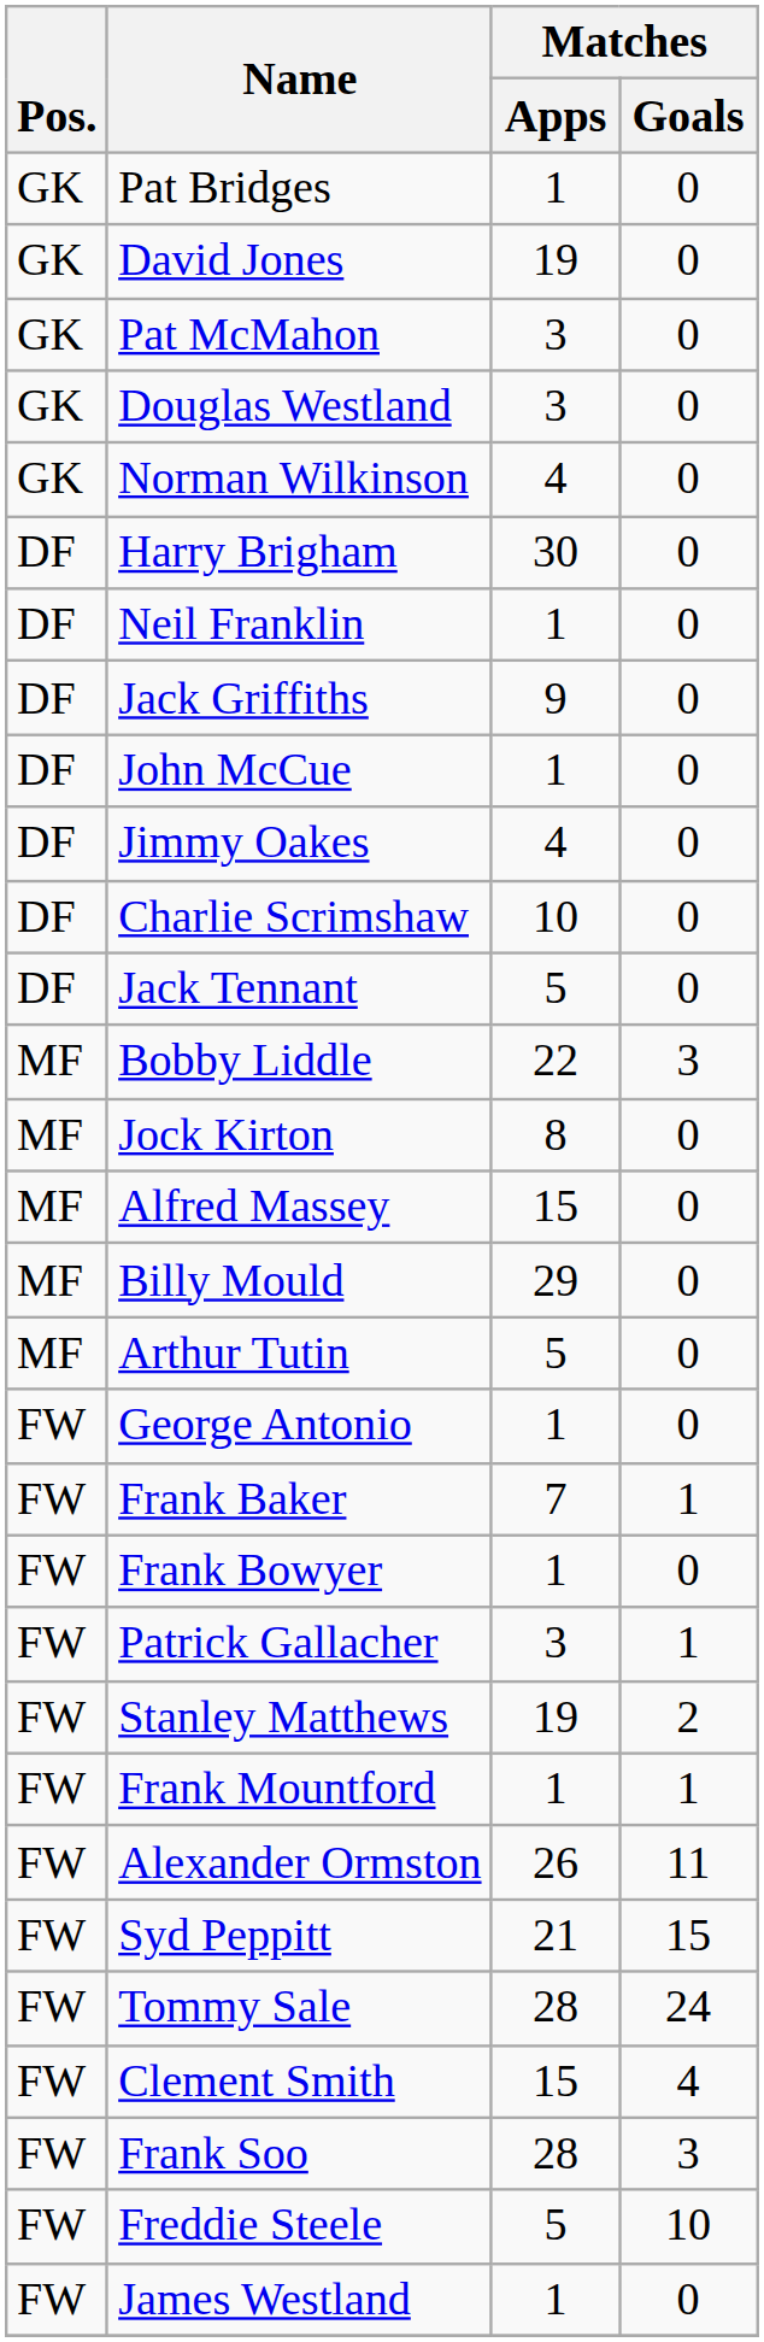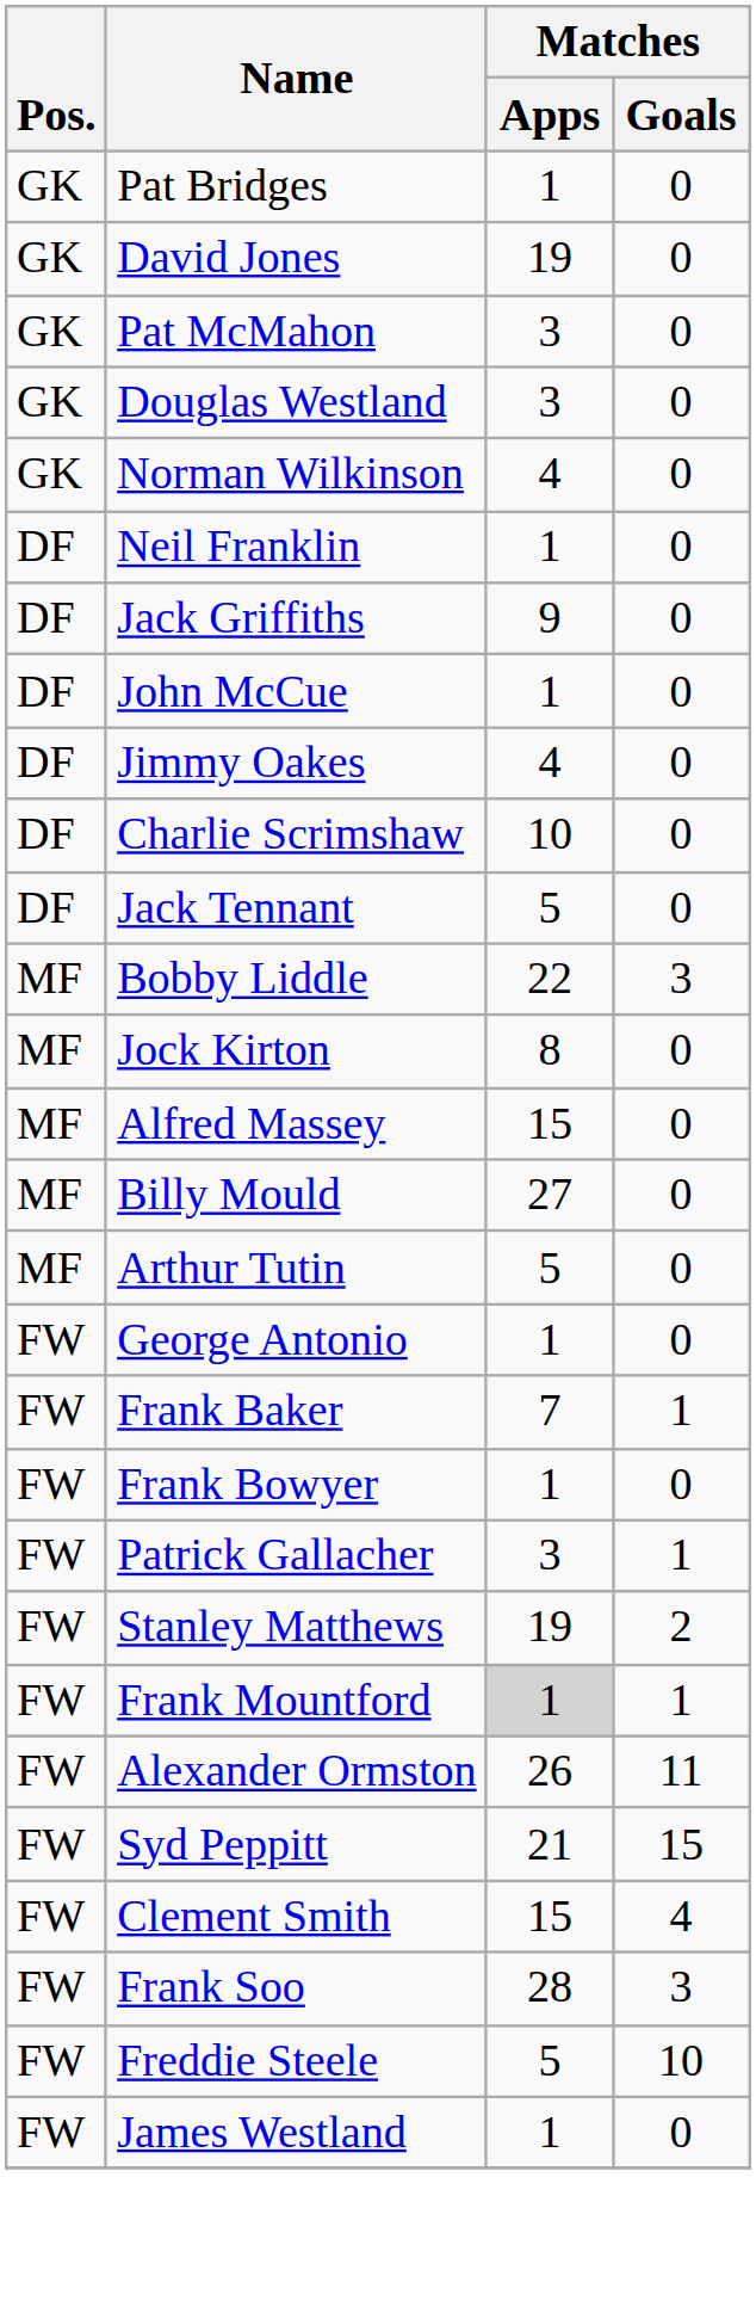- row: DF | Harry Brigham | 30 | 0
Billy Mould | Matches / Apps: 29 -> 27
Frank Mountford | Matches / Apps: no background -> lightgrey background
- row: FW | Tommy Sale | 28 | 24
